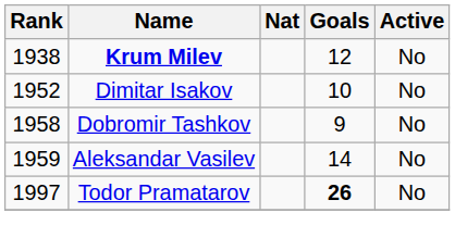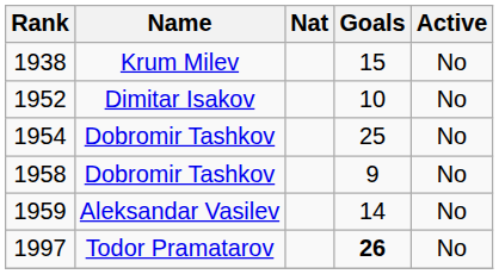1938 | Name: bold -> normal
1938 | Goals: 12 -> 15
+ row: 1954 | Dobromir Tashkov | 25 | No
